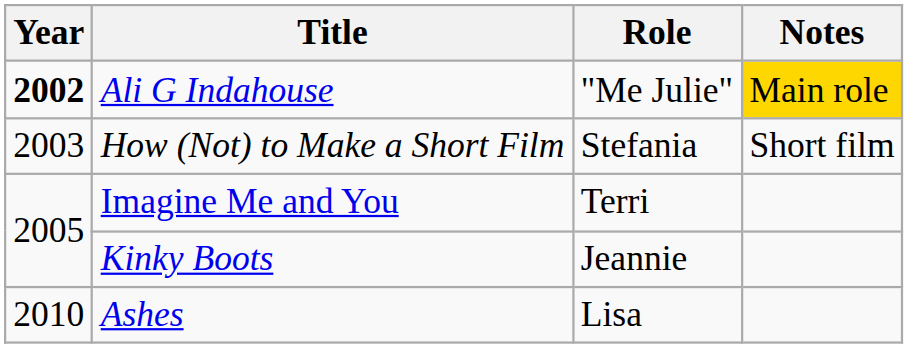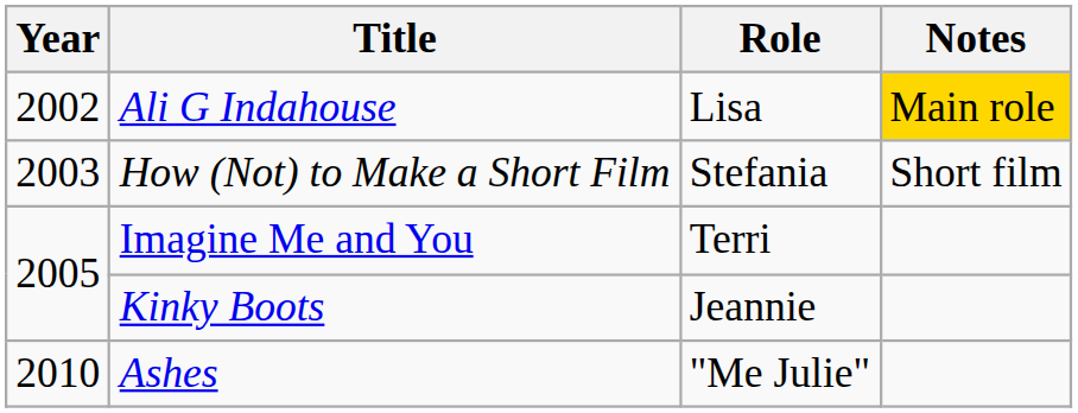Ali G Indahouse | Year: bold -> normal
Ali G Indahouse | Role: "Me Julie" -> Lisa
Ashes | Role: Lisa -> "Me Julie"
